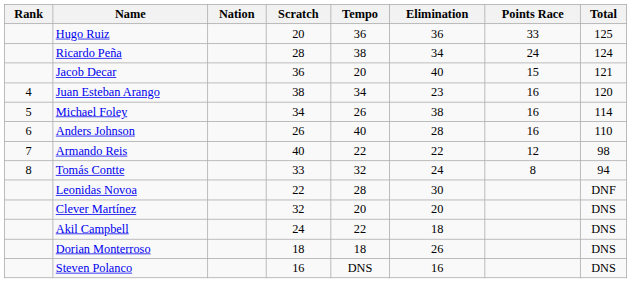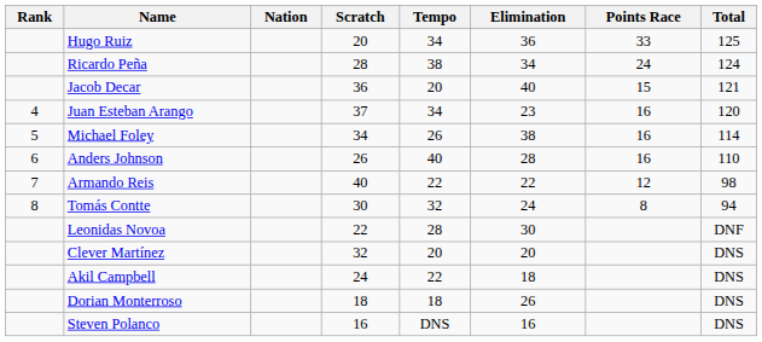Hugo Ruiz | Tempo: 36 -> 34
Juan Esteban Arango | Scratch: 38 -> 37
Tomás Contte | Scratch: 33 -> 30
